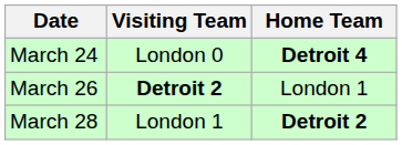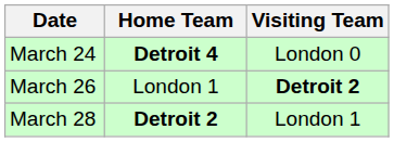columns swapped: Visiting Team <-> Home Team
